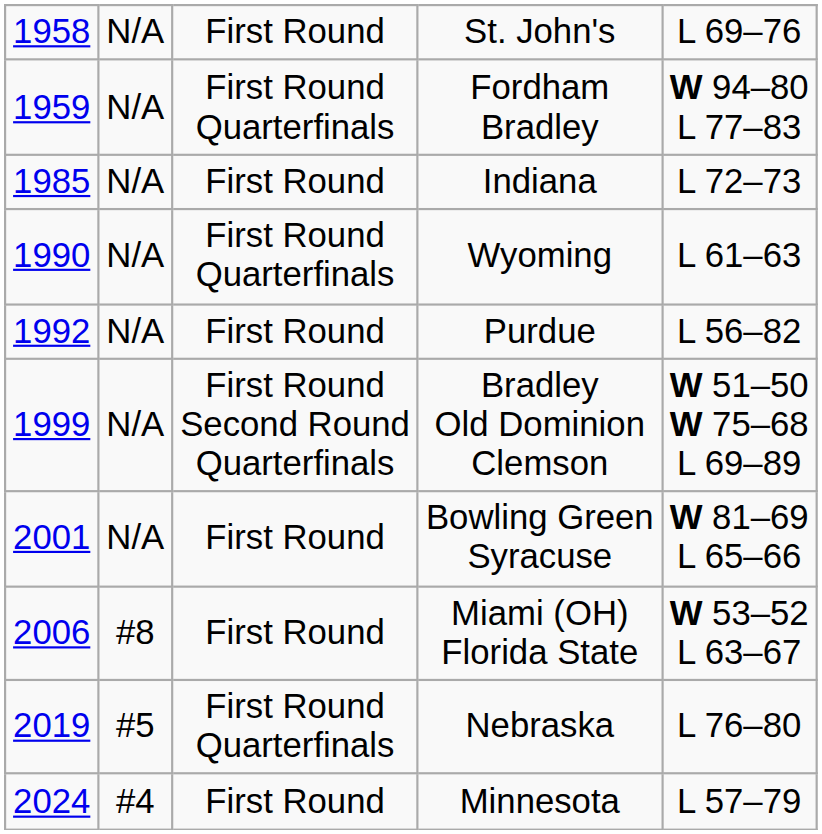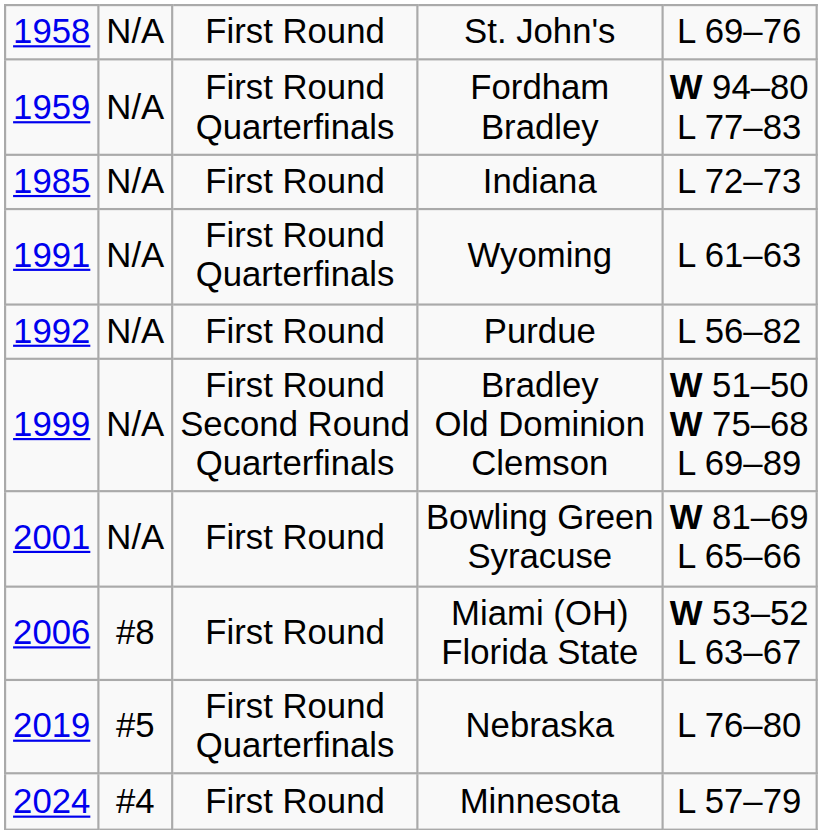Wyoming | column 1: 1990 -> 1991
